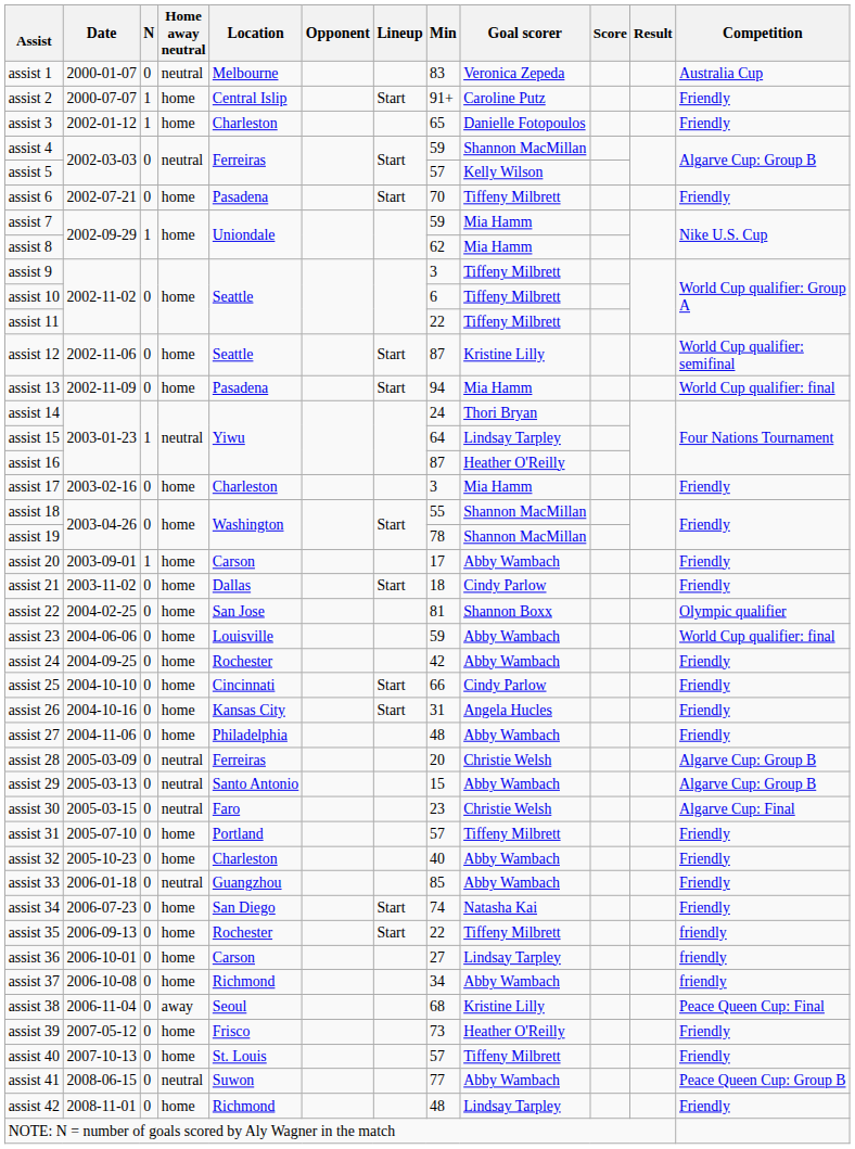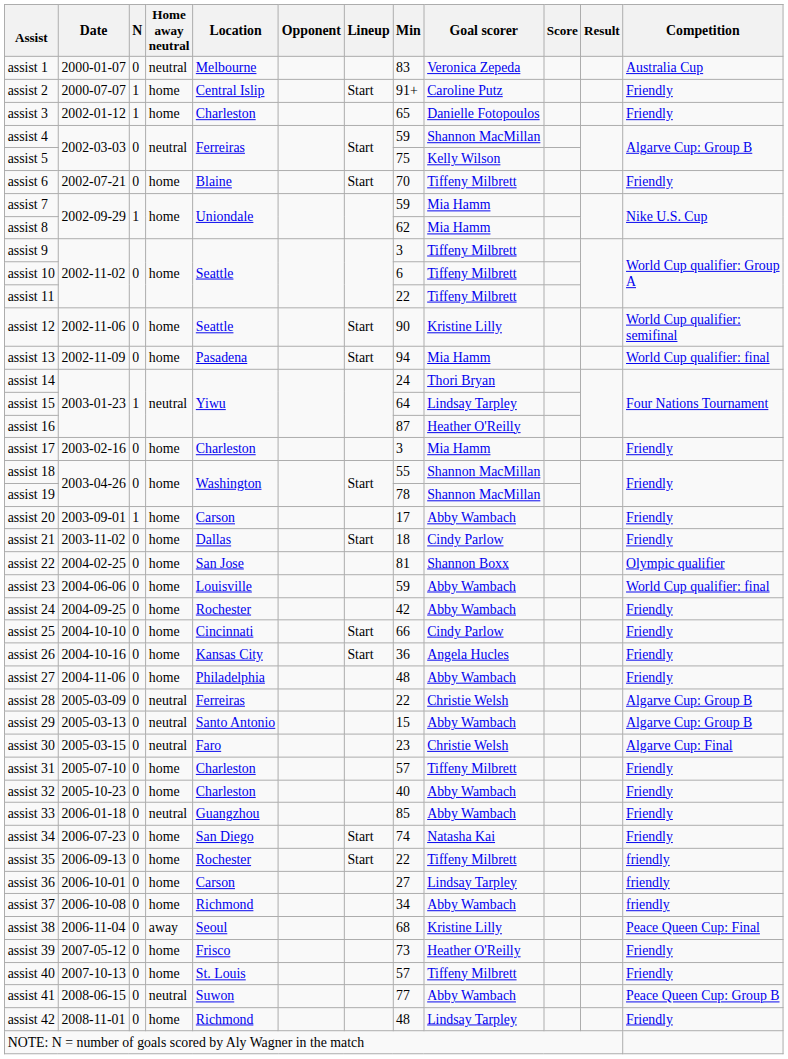assist 5 | Min: 57 -> 75
assist 6 | Location: Pasadena -> Blaine
assist 12 | Min: 87 -> 90
assist 26 | Min: 31 -> 36
assist 28 | Min: 20 -> 22
assist 31 | Location: Portland -> Charleston
